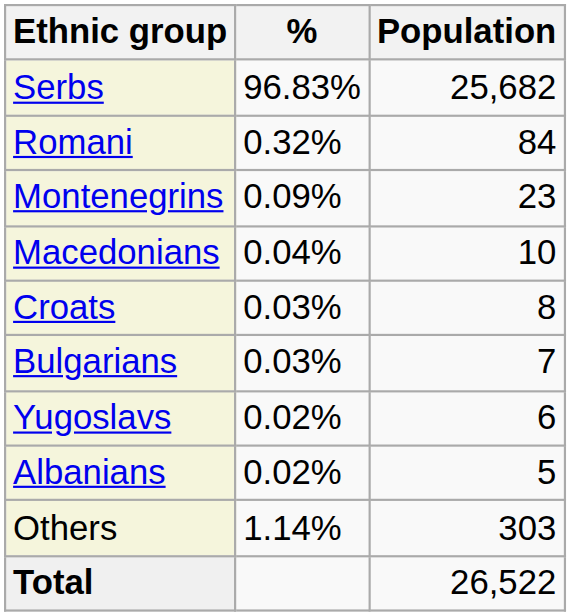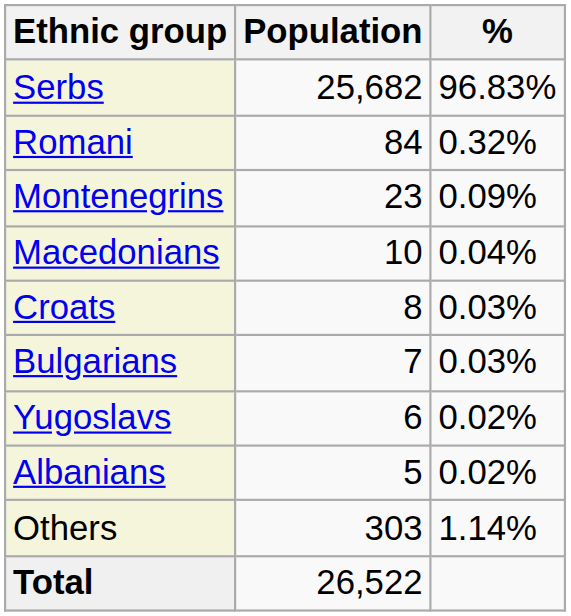columns swapped: Population <-> %
